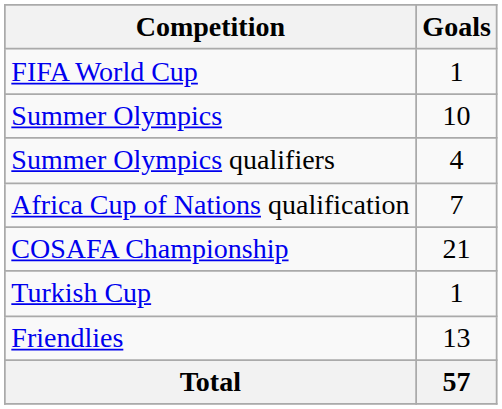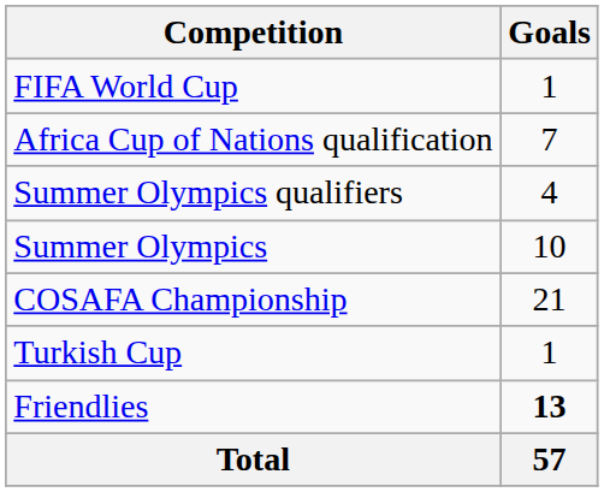rows swapped: Summer Olympics <-> Africa Cup of Nations qualification
Friendlies | Goals: normal -> bold
